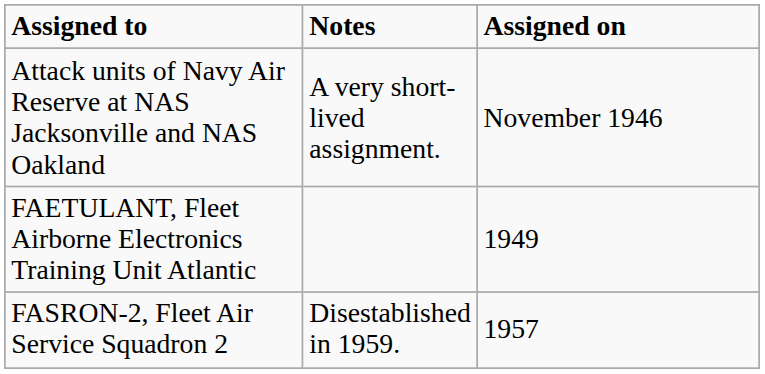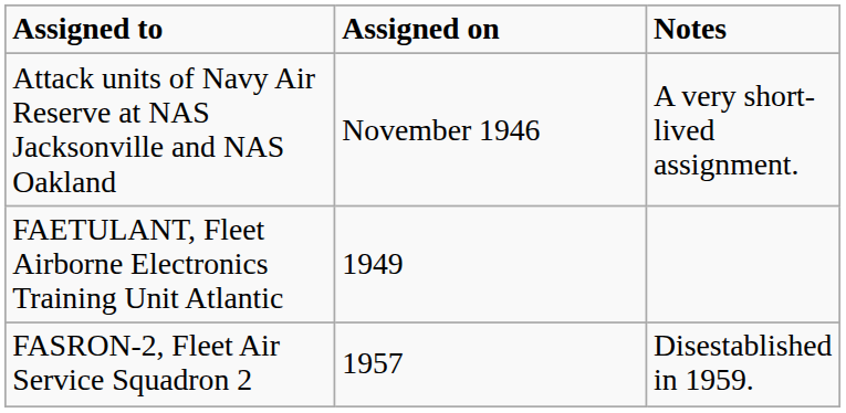columns swapped: Assigned on <-> Notes
